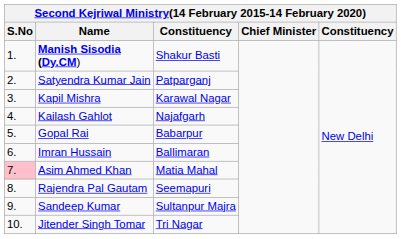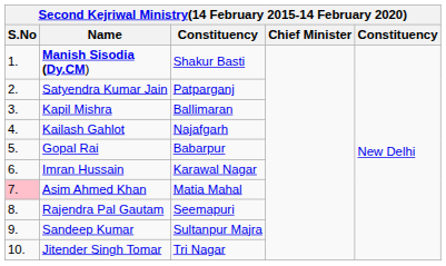Kapil Mishra | column 3: Karawal Nagar -> Ballimaran
Imran Hussain | column 3: Ballimaran -> Karawal Nagar
